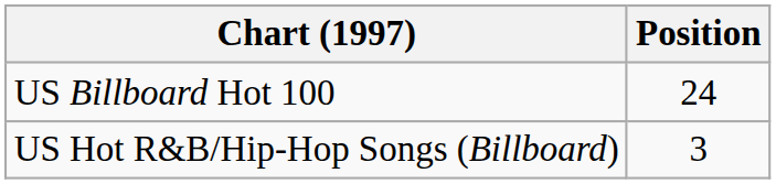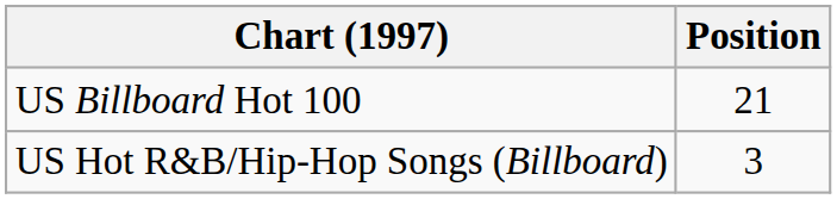US Billboard Hot 100 | Position: 24 -> 21
